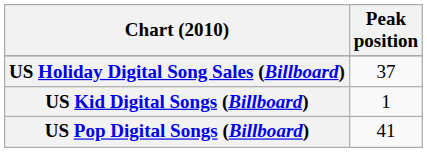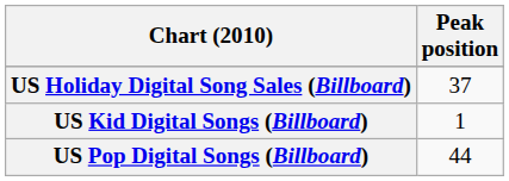US Pop Digital Songs (Billboard) | Peak position: 41 -> 44
